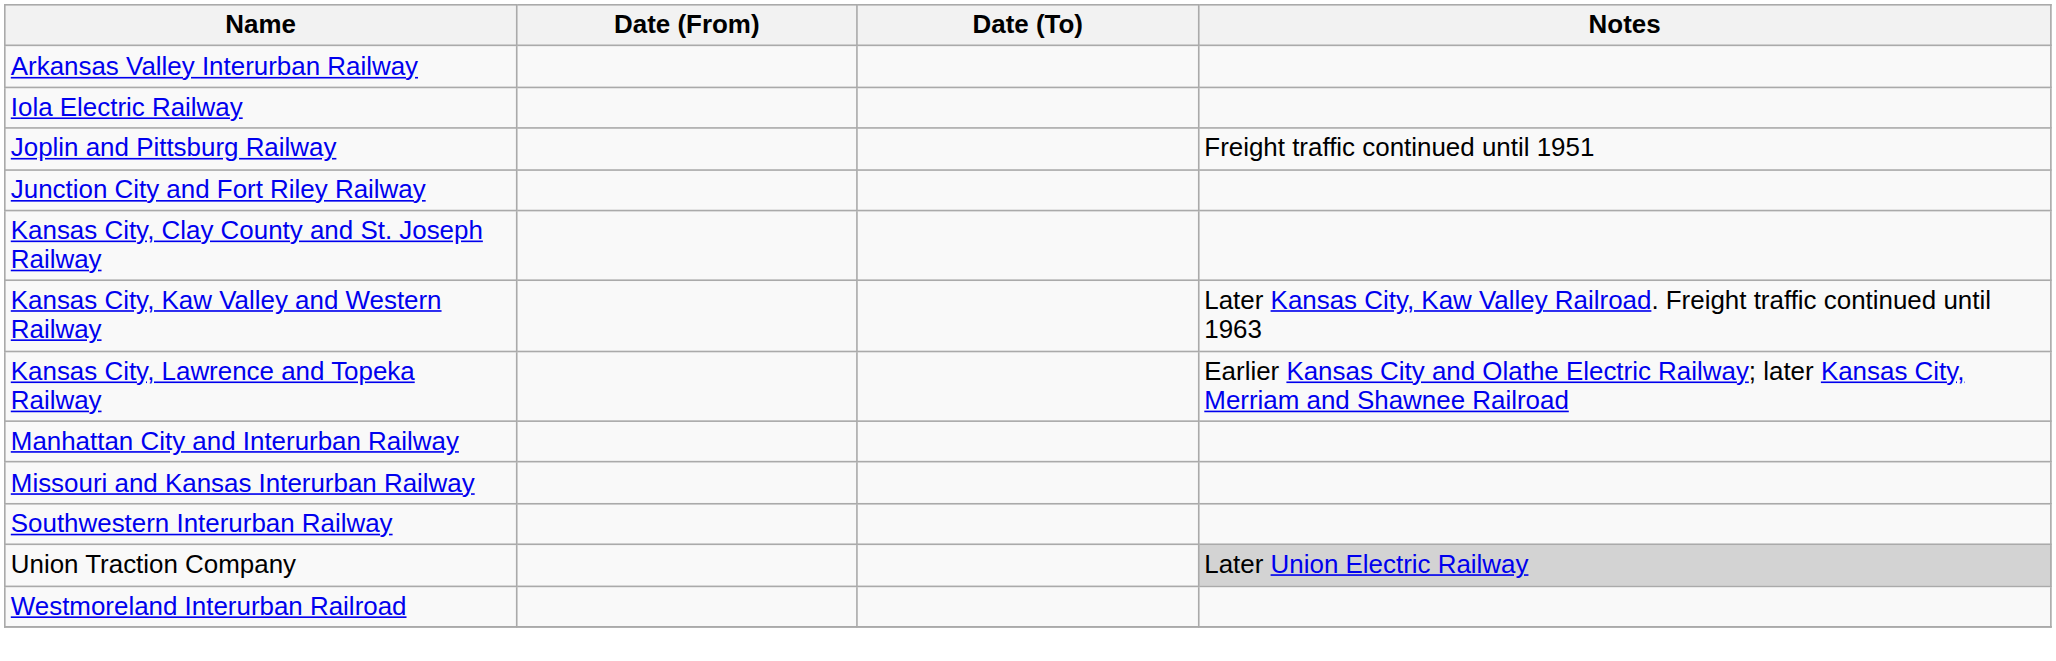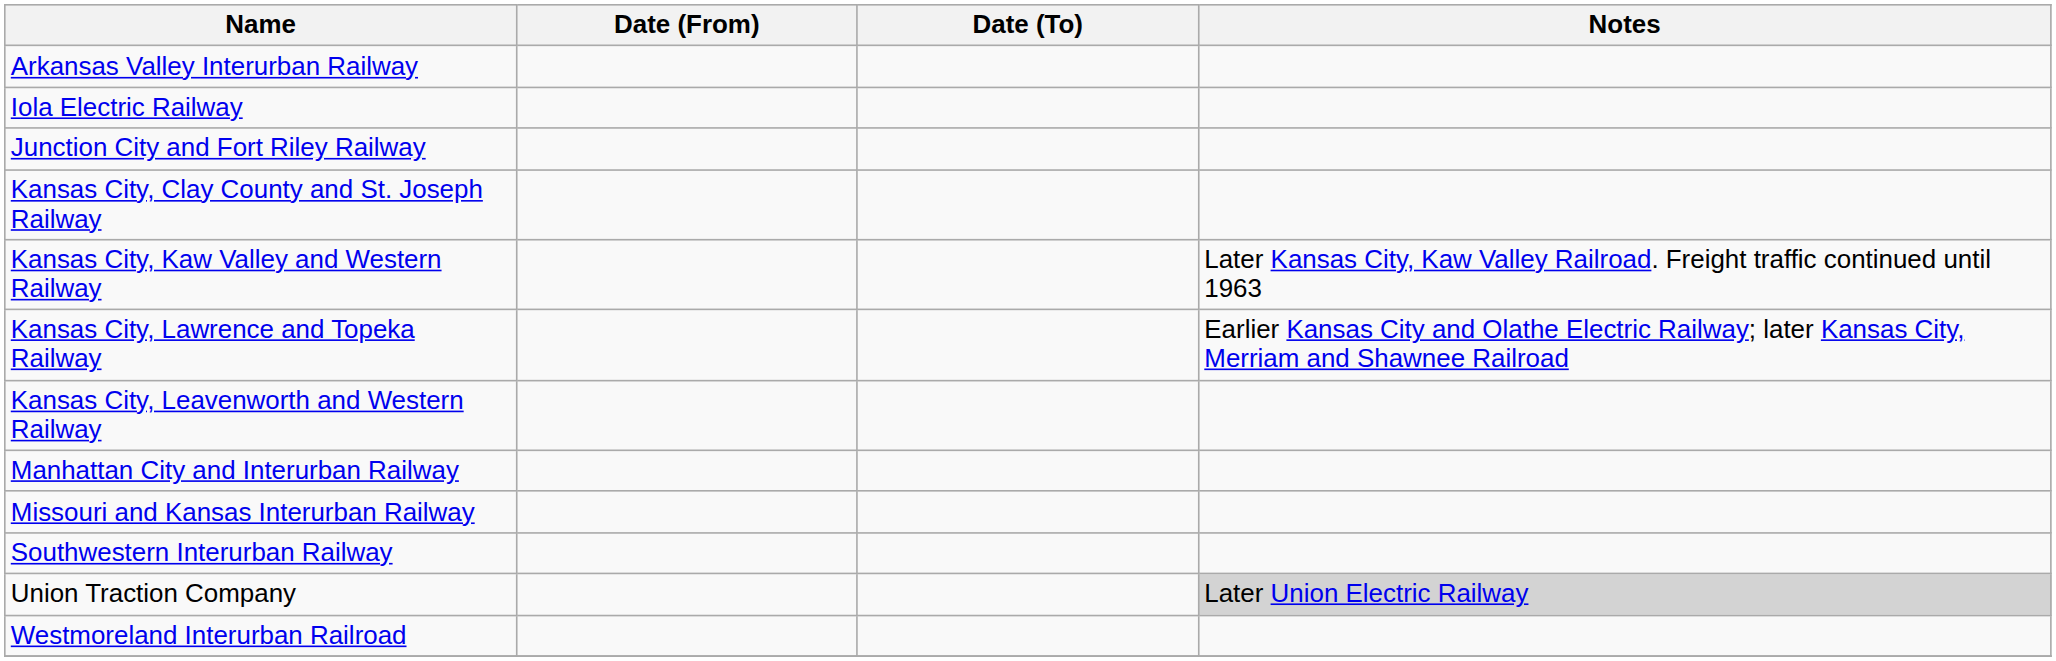- row: Joplin and Pittsburg Railway | Freight traffic continued until 1951
+ row: Kansas City, Leavenworth and Western Railway
